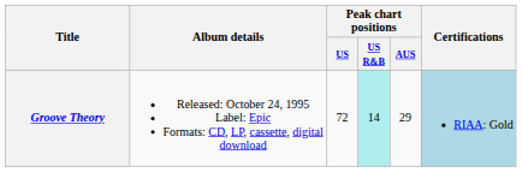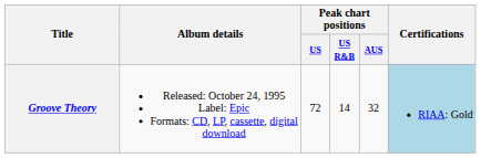Groove Theory | Peak chart positions / US R&B: paleturquoise background -> no background
Groove Theory | Peak chart positions / AUS: 29 -> 32
